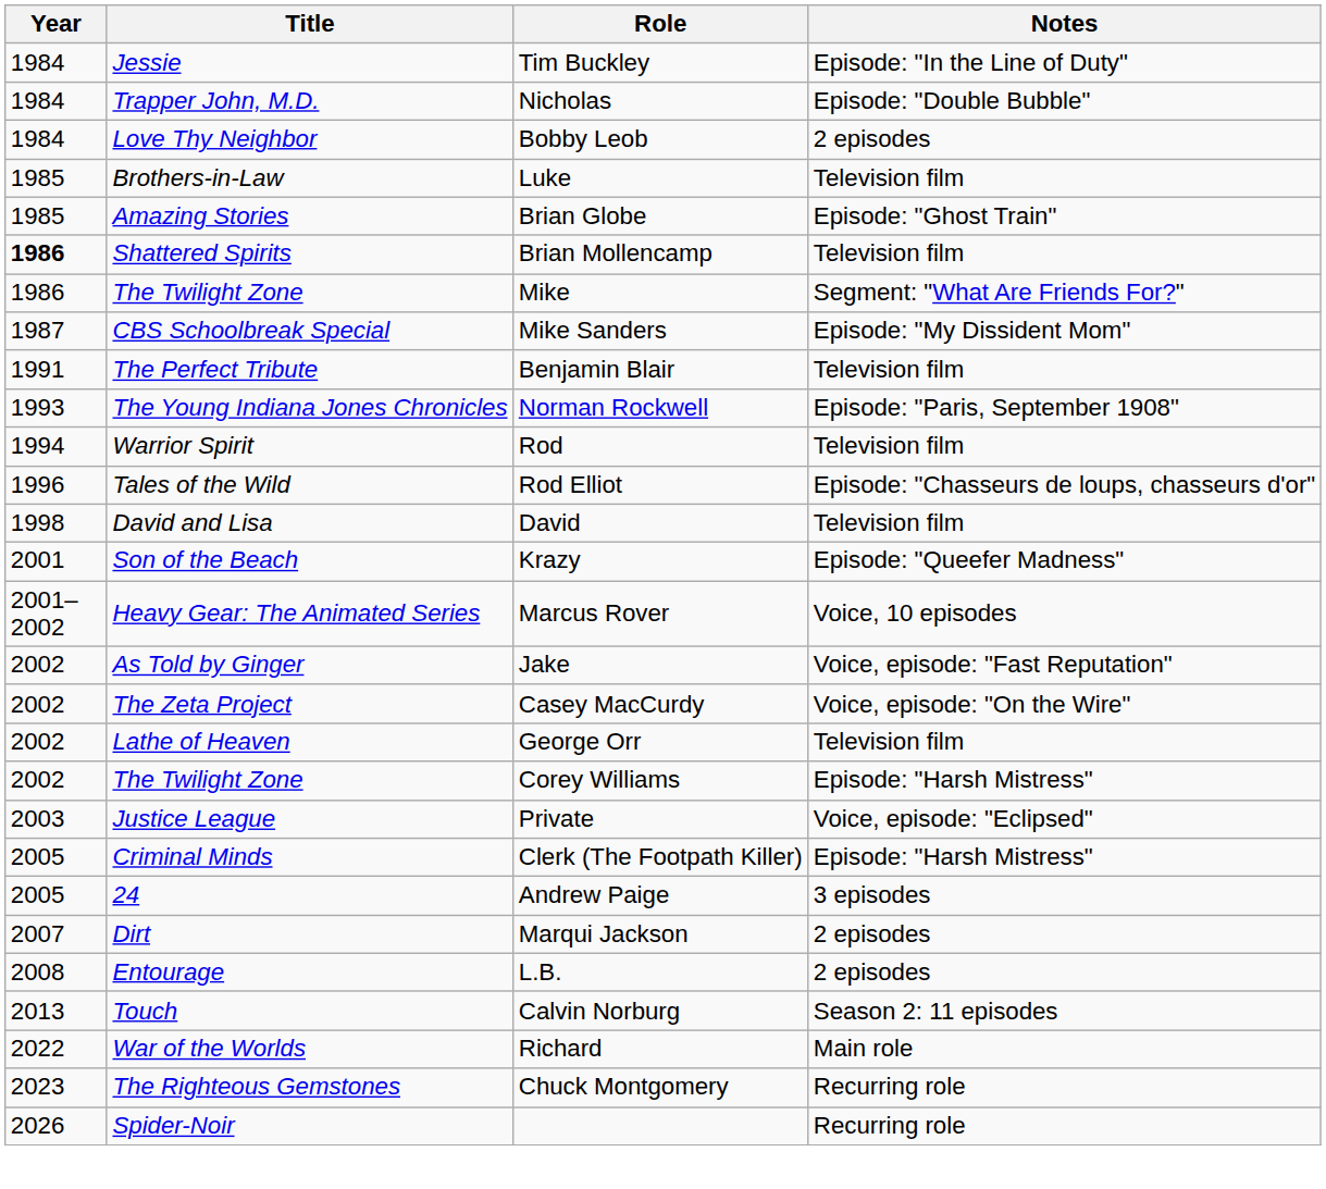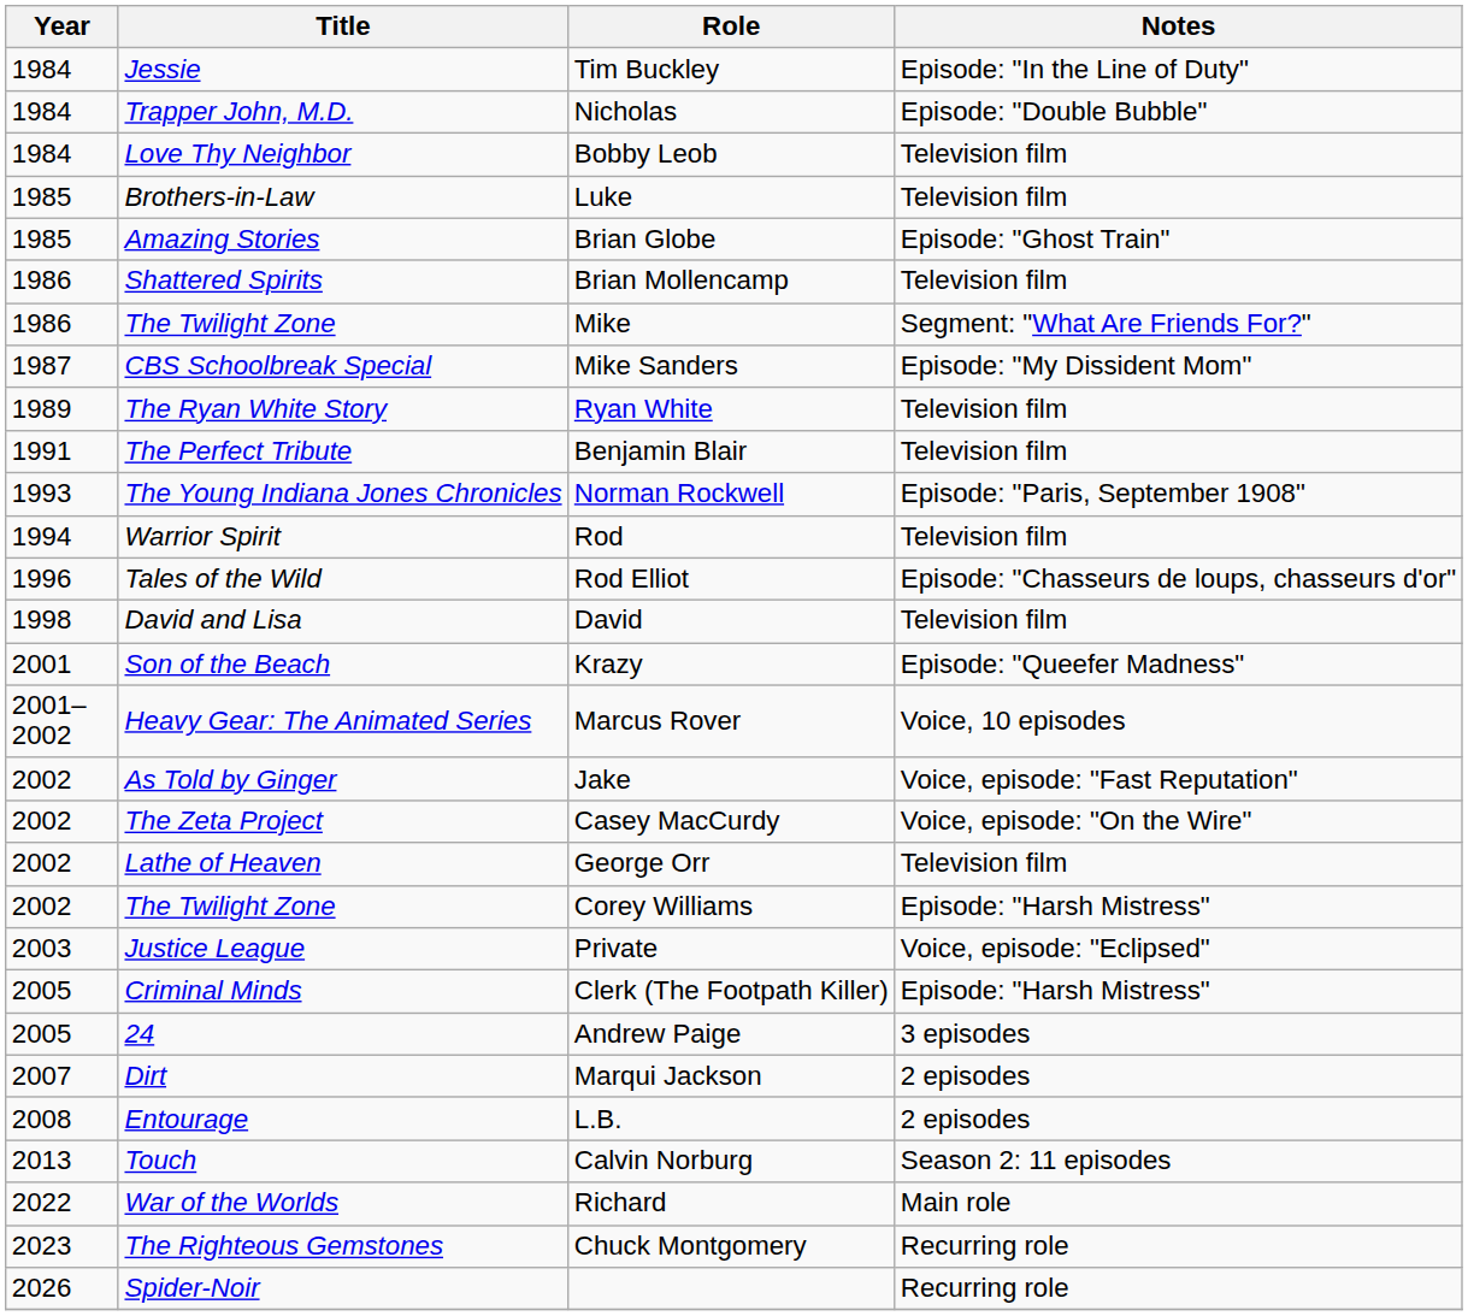Bobby Leob | Notes: 2 episodes -> Television film
Brian Mollencamp | Year: bold -> normal
+ row: 1989 | The Ryan White Story | Ryan White | Television film
